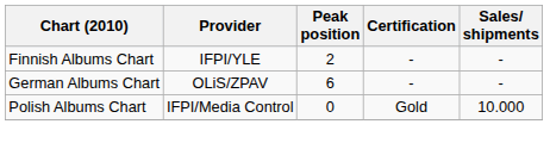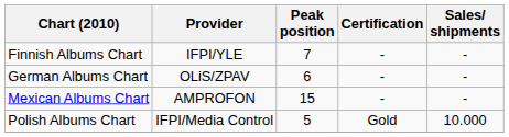Finnish Albums Chart | Peak position: 2 -> 7
+ row: Mexican Albums Chart | AMPROFON | 15 | - | -
Polish Albums Chart | Peak position: 0 -> 5
